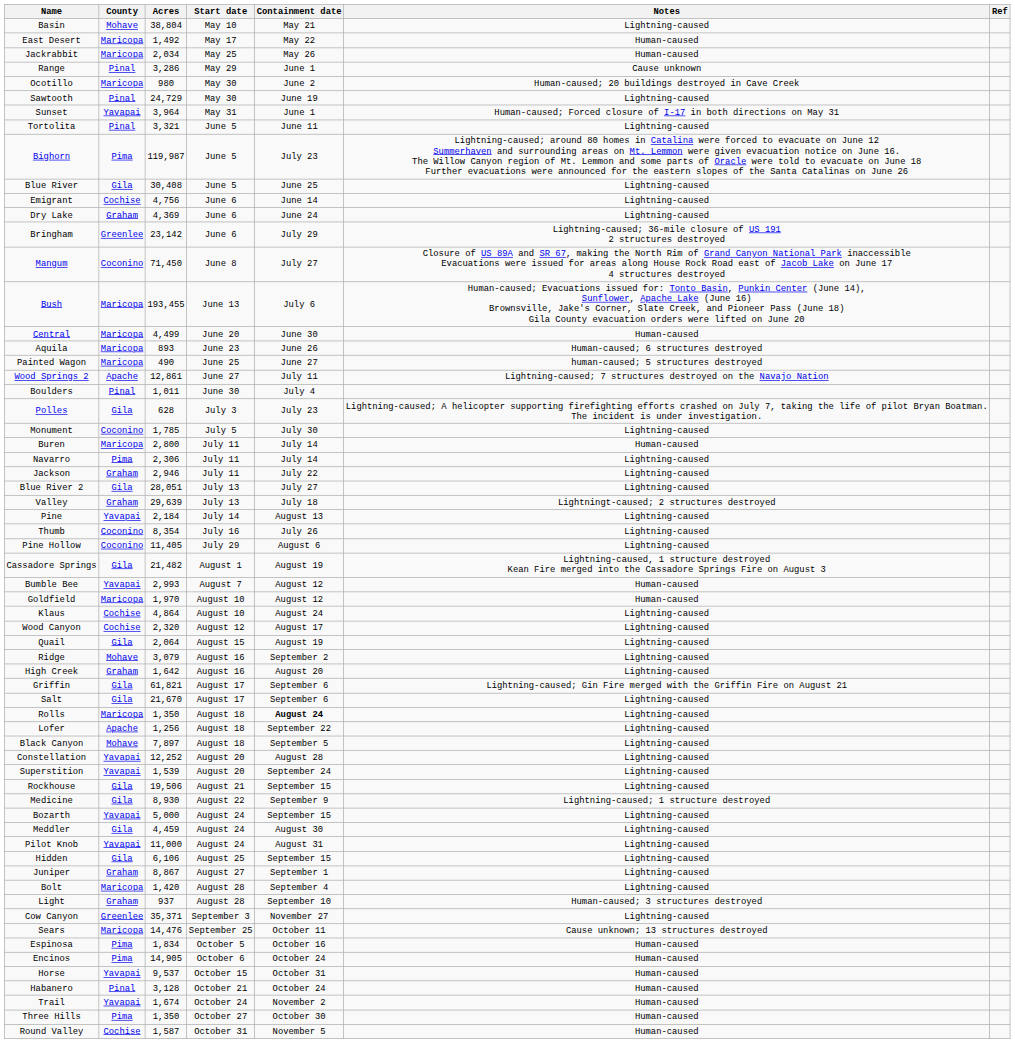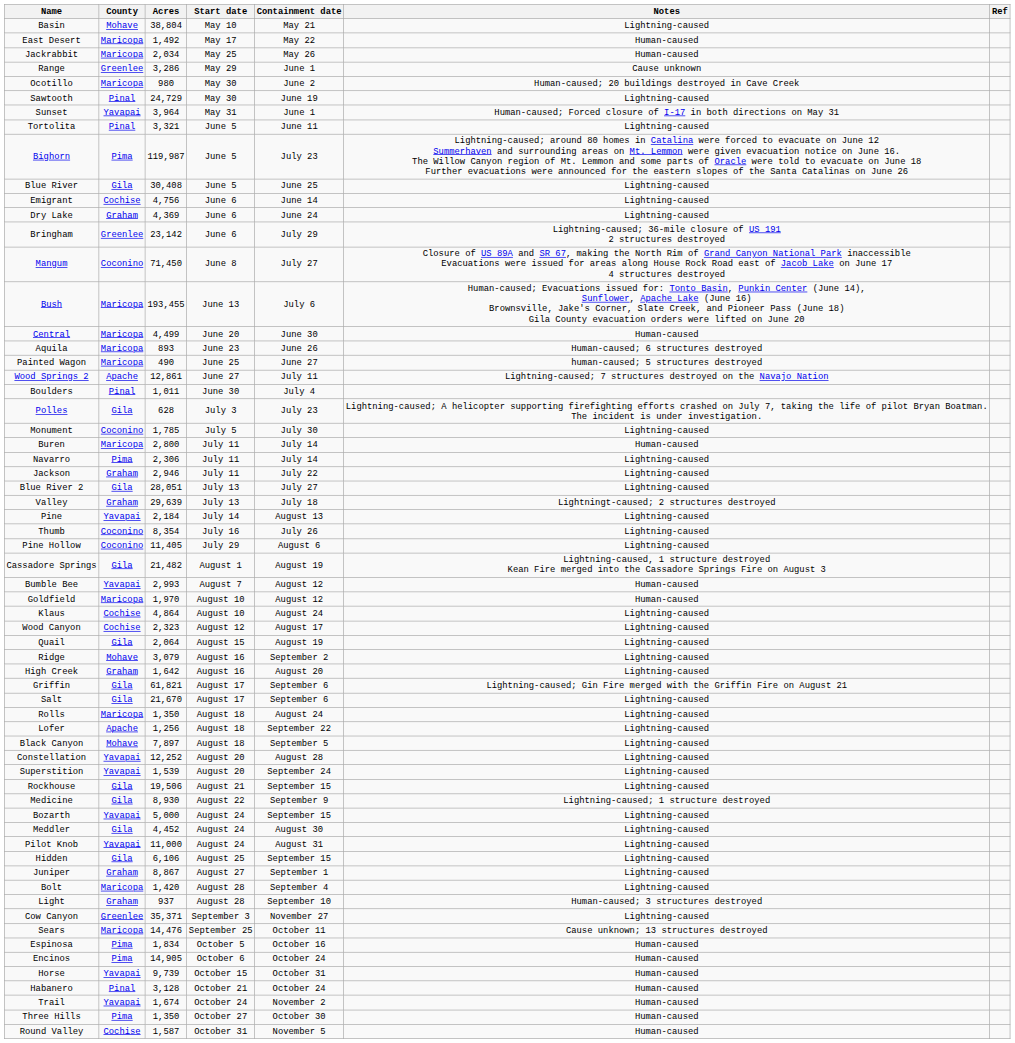Range | County: Pinal -> Greenlee
Wood Canyon | Acres: 2,320 -> 2,323
Rolls | Containment date: bold -> normal
Meddler | Acres: 4,459 -> 4,452
Horse | Acres: 9,537 -> 9,739
